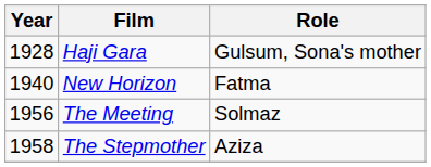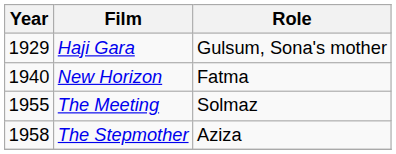Haji Gara | Year: 1928 -> 1929
The Meeting | Year: 1956 -> 1955
